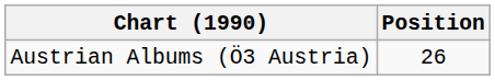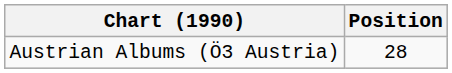Austrian Albums (Ö3 Austria) | Position: 26 -> 28
